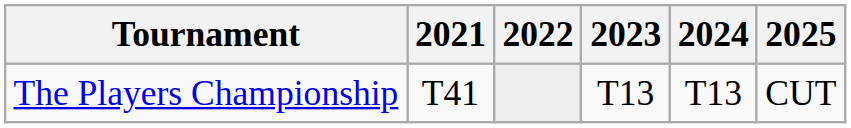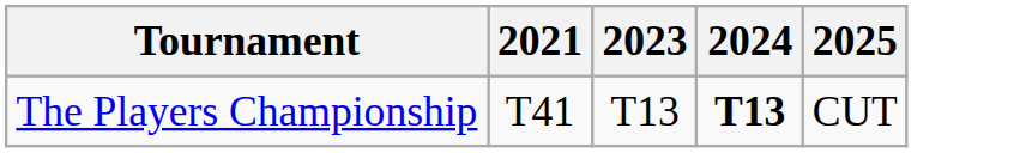- column: 2022
The Players Championship | 2024: normal -> bold
